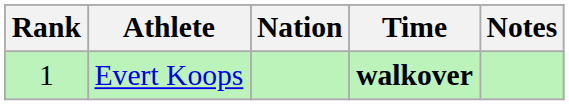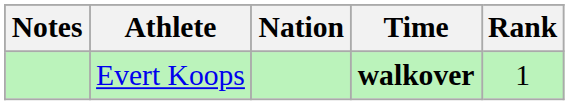columns swapped: Rank <-> Notes
